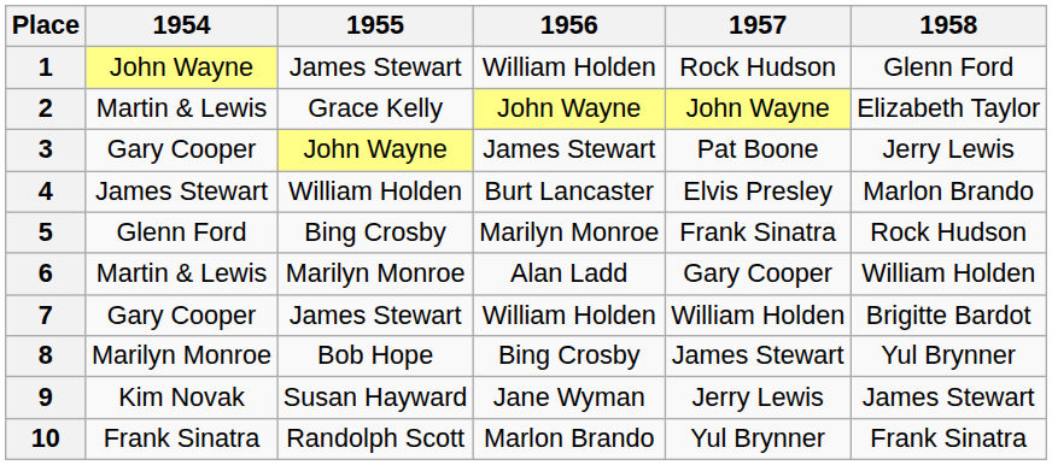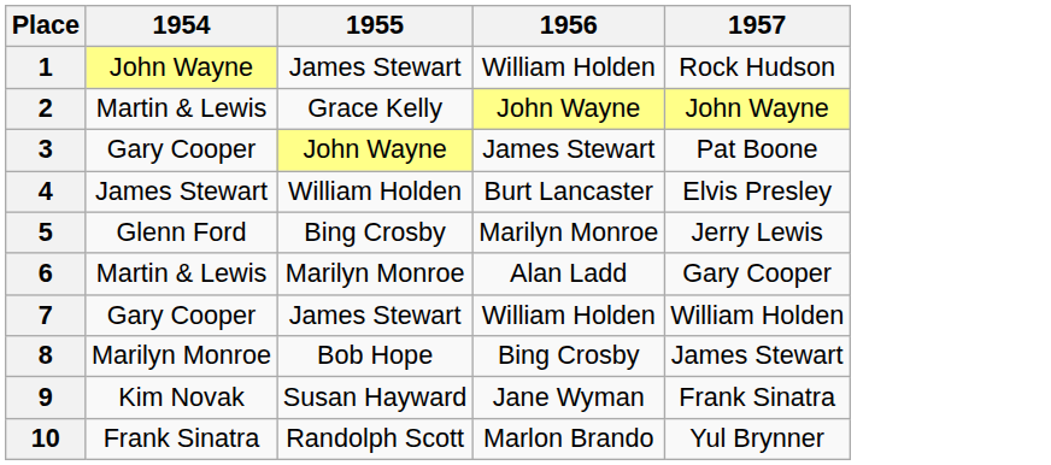- column: 1958 | Glenn Ford | Elizabeth Taylor | Jerry Lewis | Marlon Brando | Rock Hudson | William Holden | Brigitte Bardot | Yul Brynner | James Stewart | Frank Sinatra
5 | 1957: Frank Sinatra -> Jerry Lewis
9 | 1957: Jerry Lewis -> Frank Sinatra
